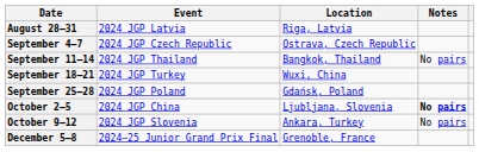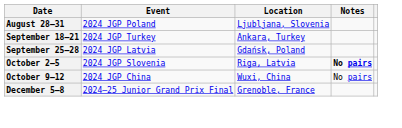August 28–31 | Event: 2024 JGP Latvia -> 2024 JGP Poland
August 28–31 | Location: Riga, Latvia -> Ljubljana, Slovenia
- row: September 4–7 | 2024 JGP Czech Republic | Ostrava, Czech Republic
- row: September 11–14 | 2024 JGP Thailand | Bangkok, Thailand | No pairs
September 18–21 | Location: Wuxi, China -> Ankara, Turkey
September 25–28 | Event: 2024 JGP Poland -> 2024 JGP Latvia
October 2–5 | Event: 2024 JGP China -> 2024 JGP Slovenia
October 2–5 | Location: Ljubljana, Slovenia -> Riga, Latvia
October 9–12 | Event: 2024 JGP Slovenia -> 2024 JGP China
October 9–12 | Location: Ankara, Turkey -> Wuxi, China
